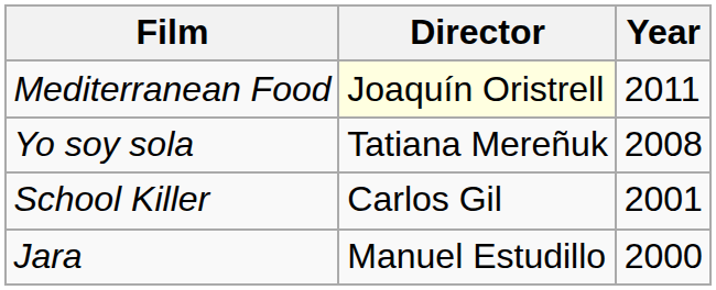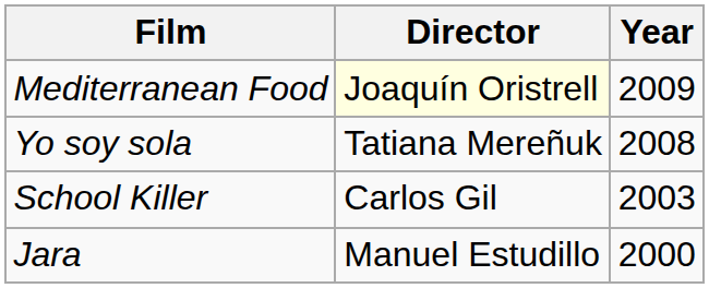Mediterranean Food | Year: 2011 -> 2009
School Killer | Year: 2001 -> 2003
